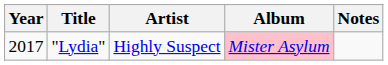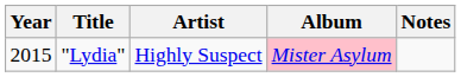"Lydia" | Year: 2017 -> 2015
